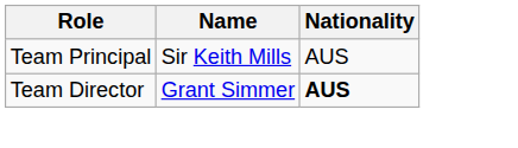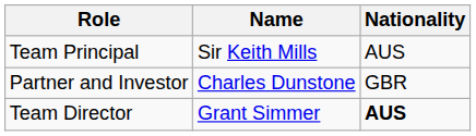+ row: Partner and Investor | Charles Dunstone | GBR
